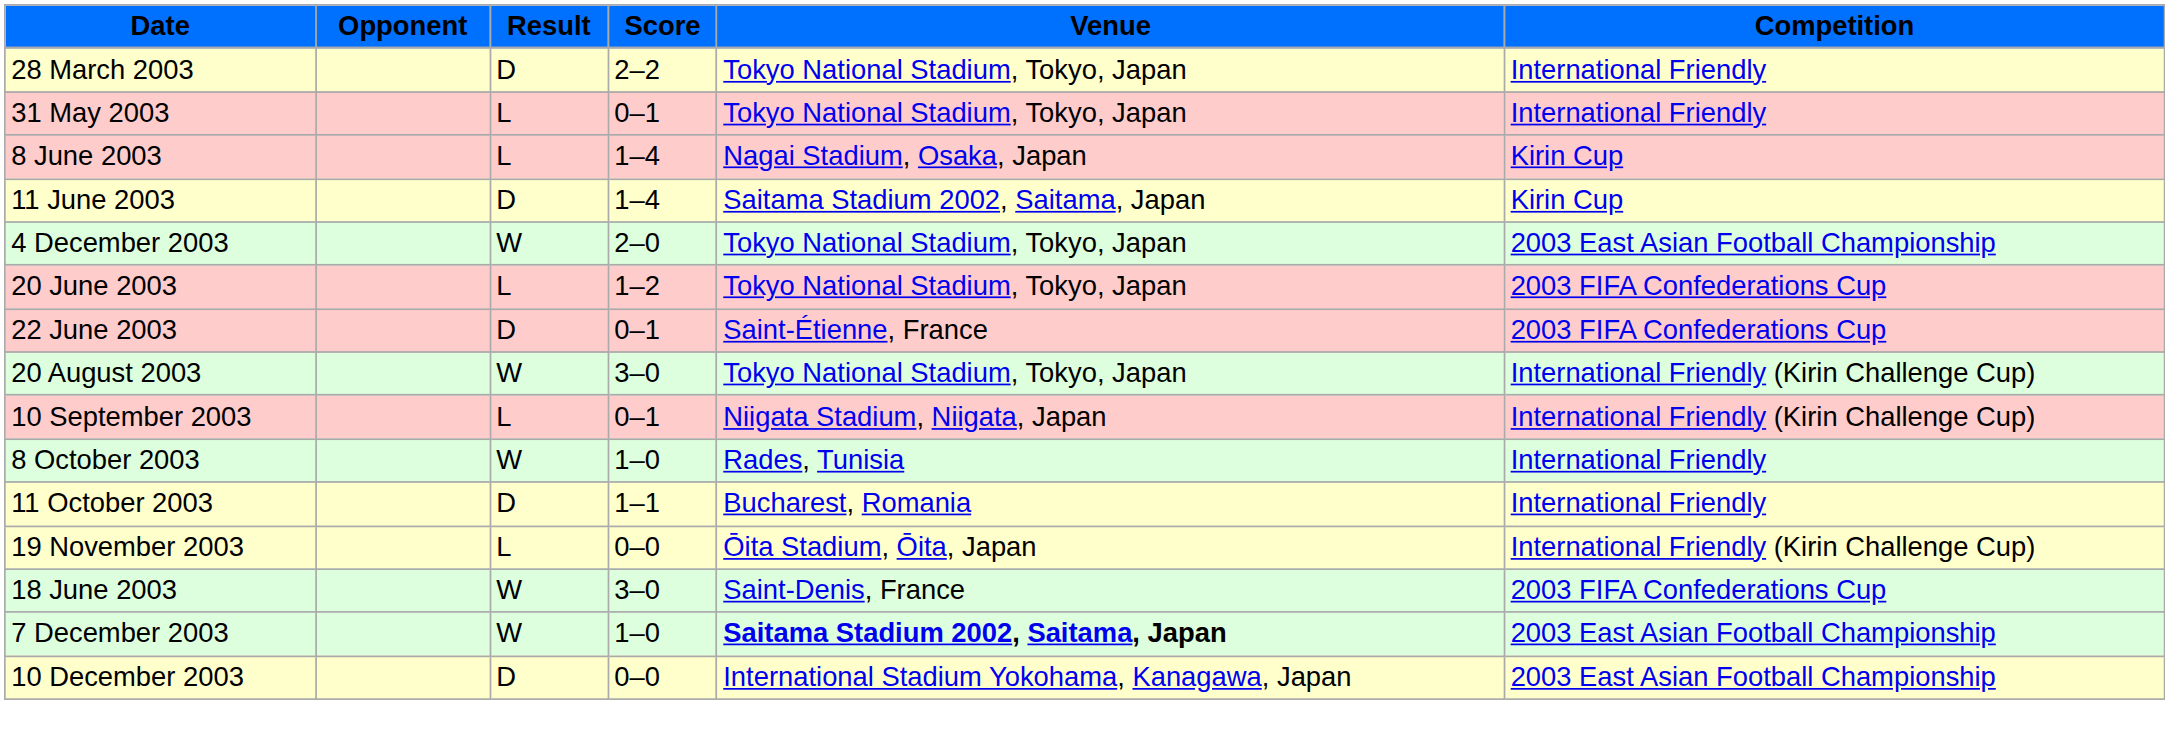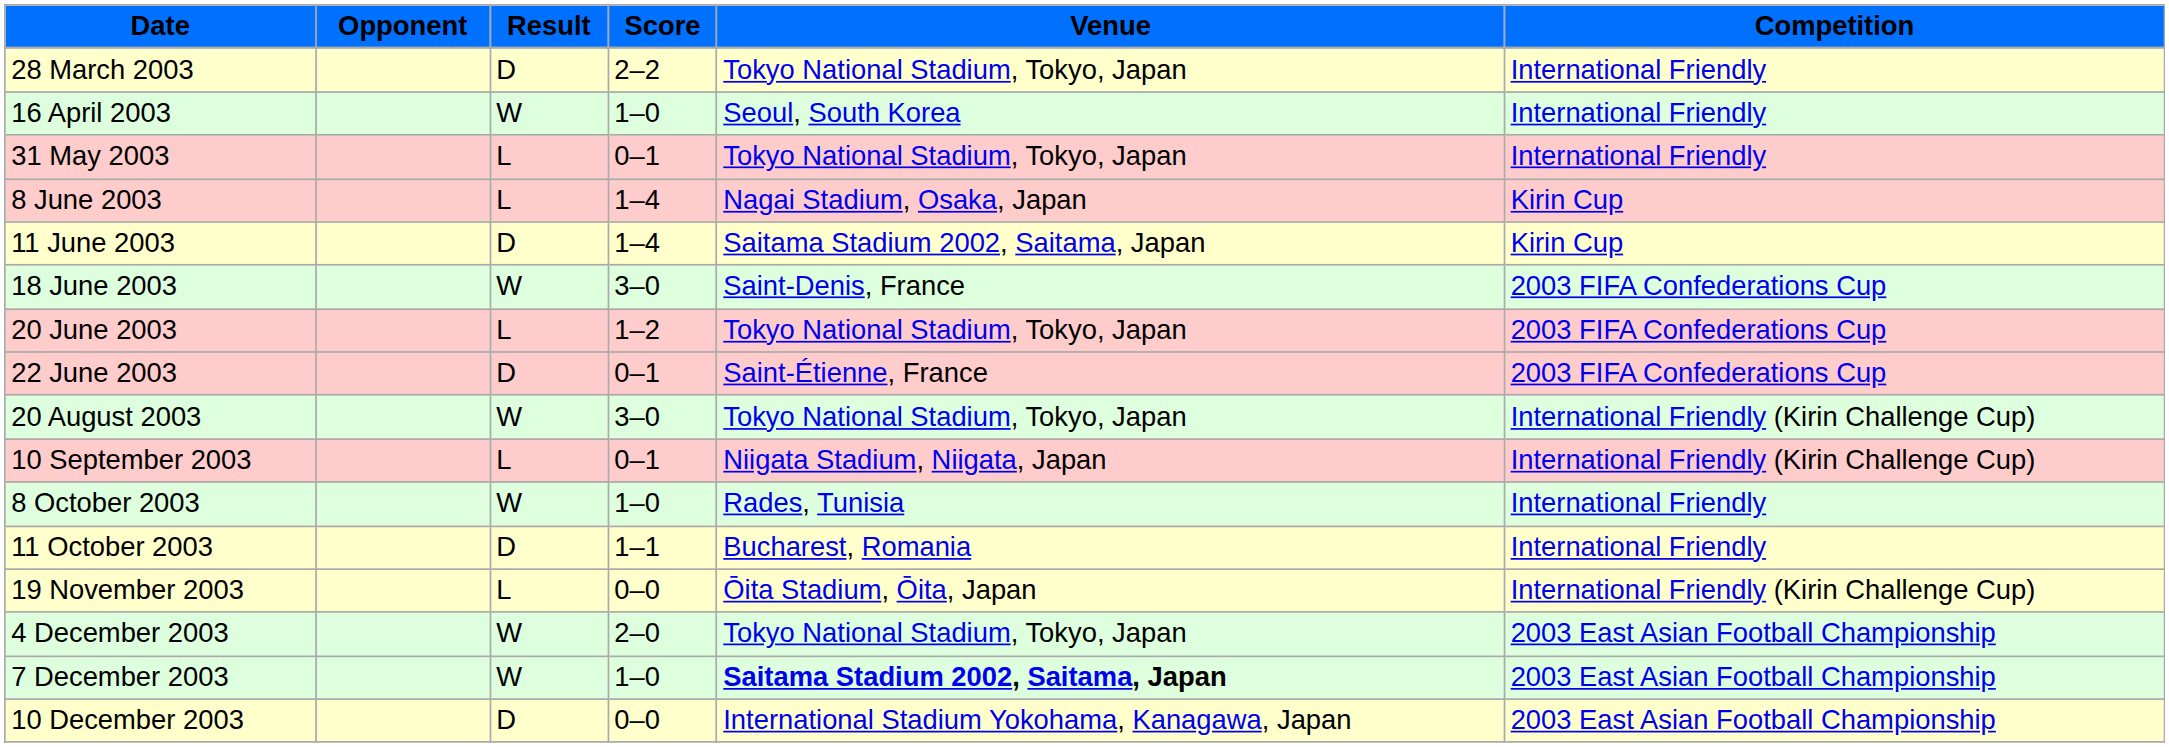+ row: 16 April 2003 | W | 1–0 | Seoul, South Korea | International Friendly
rows swapped: 18 June 2003 <-> 4 December 2003
